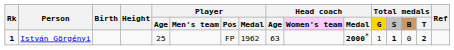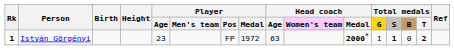István Görgényi | Player / Age: 25 -> 23
István Görgényi | Player / Medal: 1962 -> 1972
